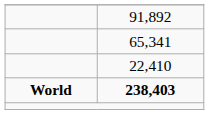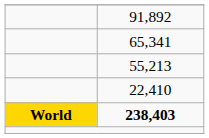+ row: 55,213
238,403 | column 1: no background -> gold background
